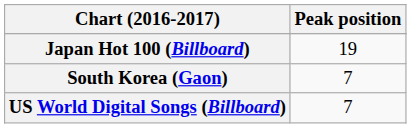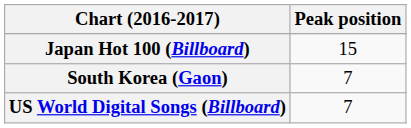Japan Hot 100 (Billboard) | Peak position: 19 -> 15
